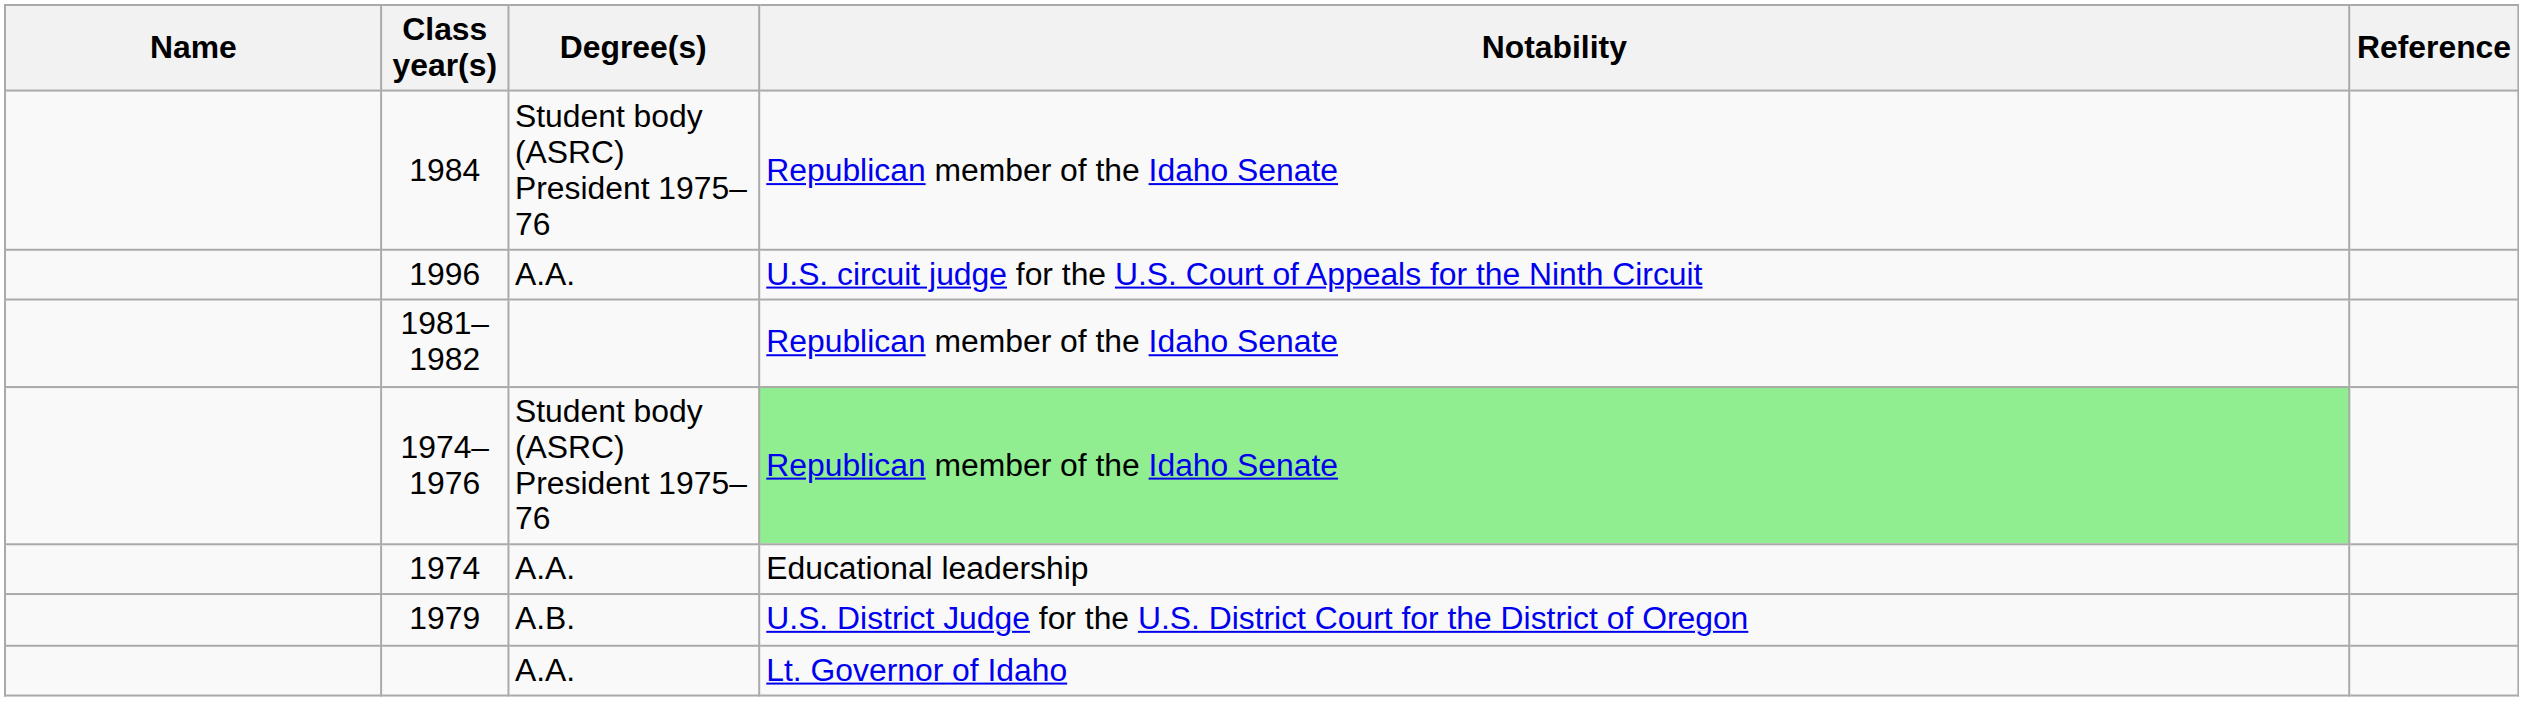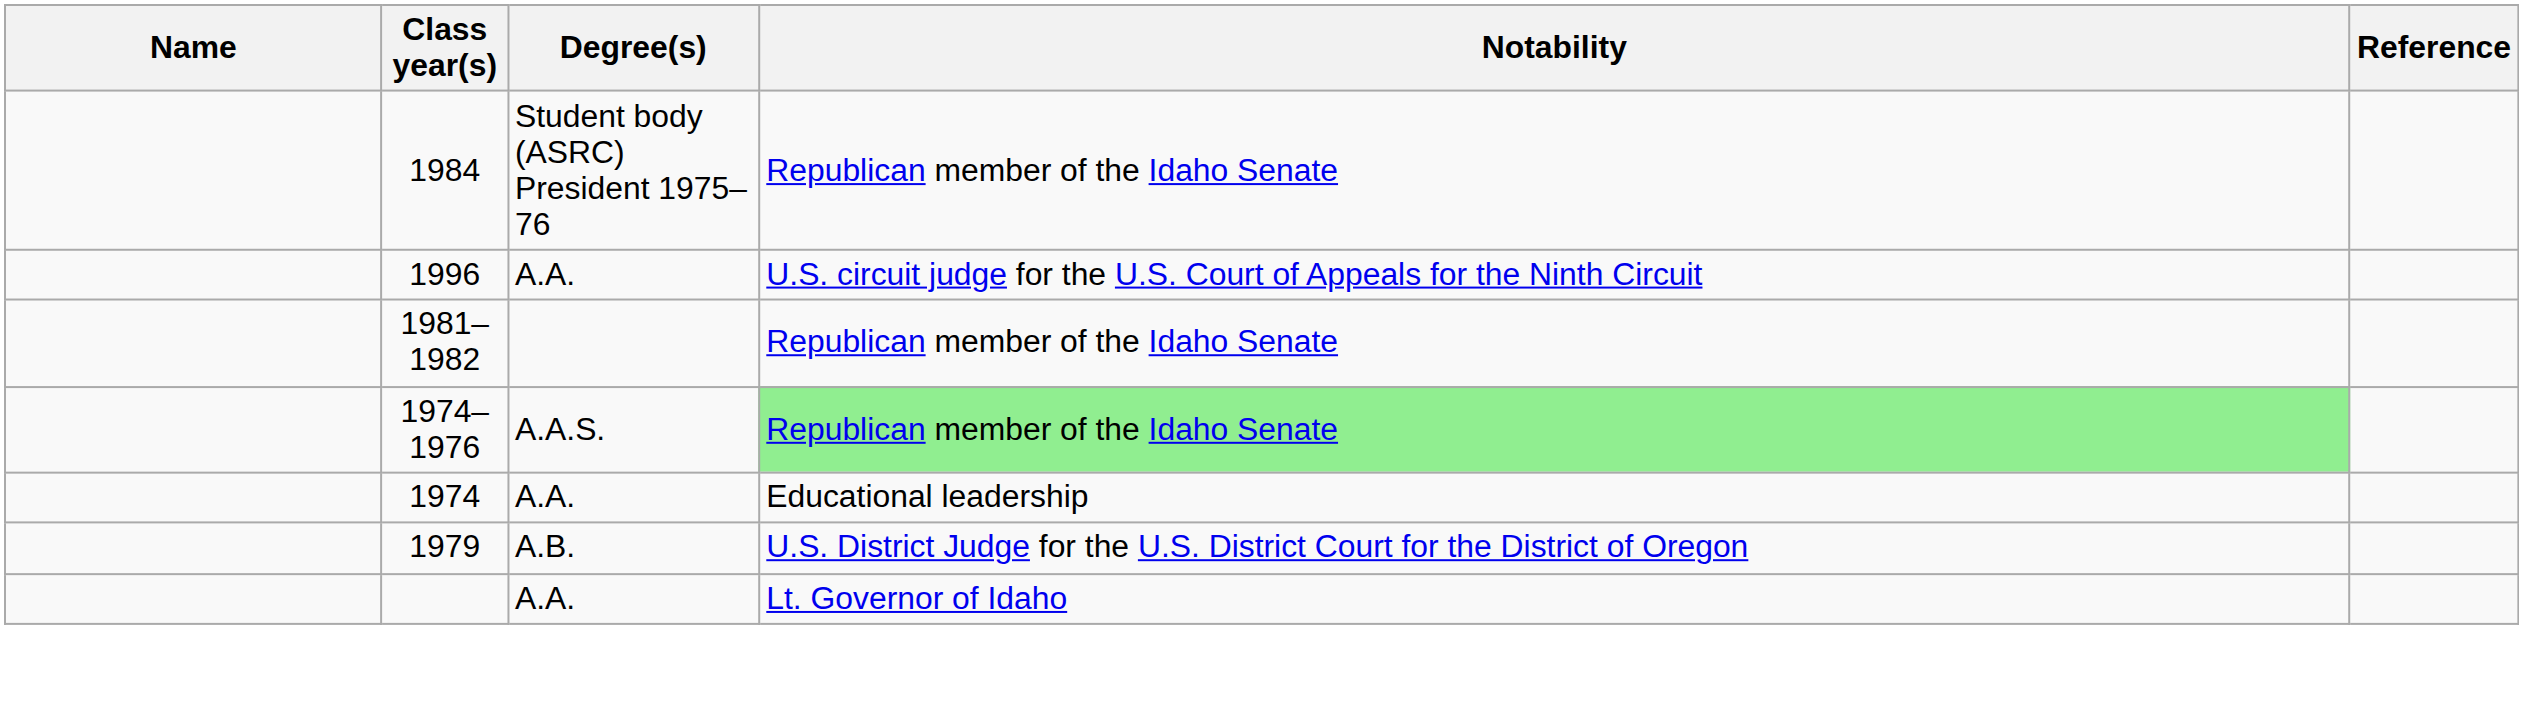1974–1976 | Degree(s): Student body (ASRC) President 1975–76 -> A.A.S.
